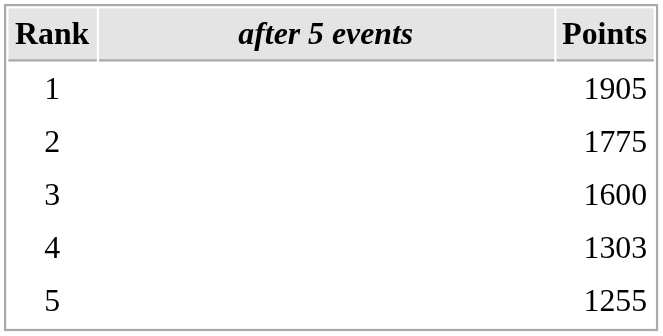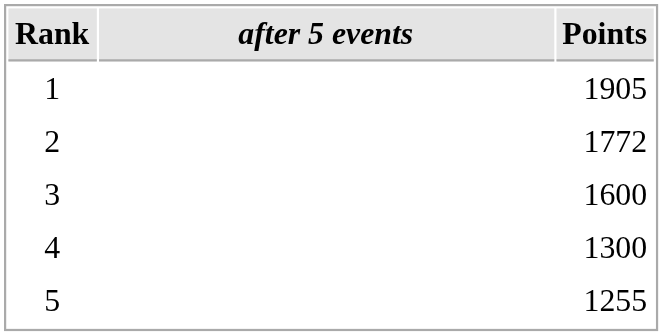2 | Points: 1775 -> 1772
4 | Points: 1303 -> 1300
